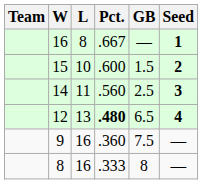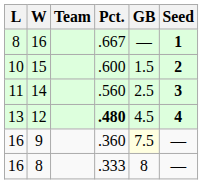columns swapped: Team <-> L
12 | GB: 6.5 -> 4.5
9 | GB: no background -> lightyellow background
